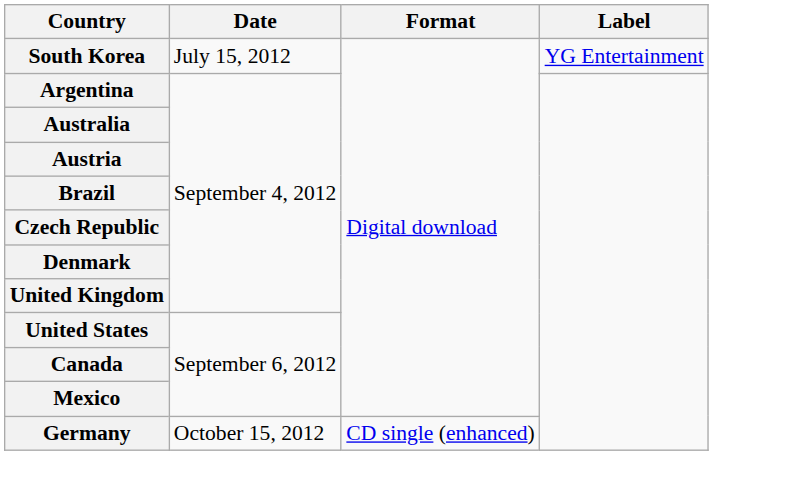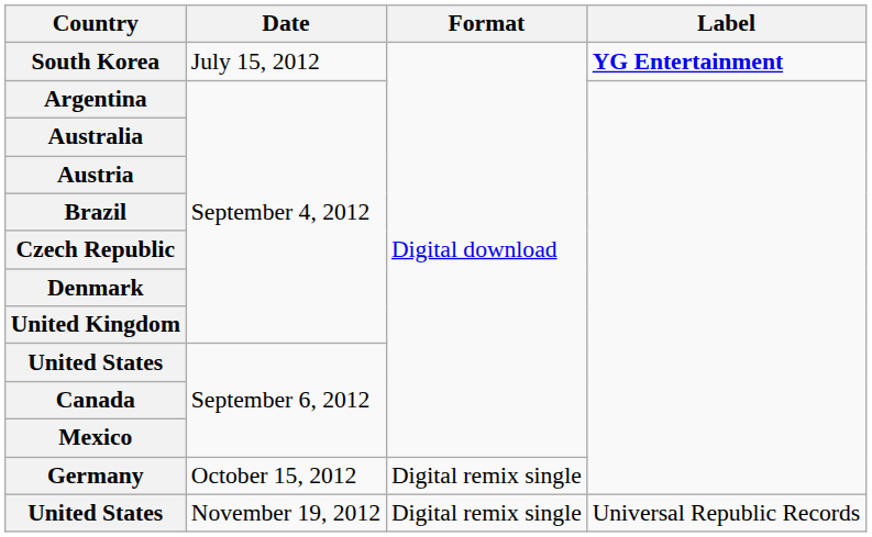July 15, 2012 | Label: normal -> bold
October 15, 2012 | Format: CD single (enhanced) -> Digital remix single
+ row: United States | November 19, 2012 | Digital remix single | Universal Republic Records
